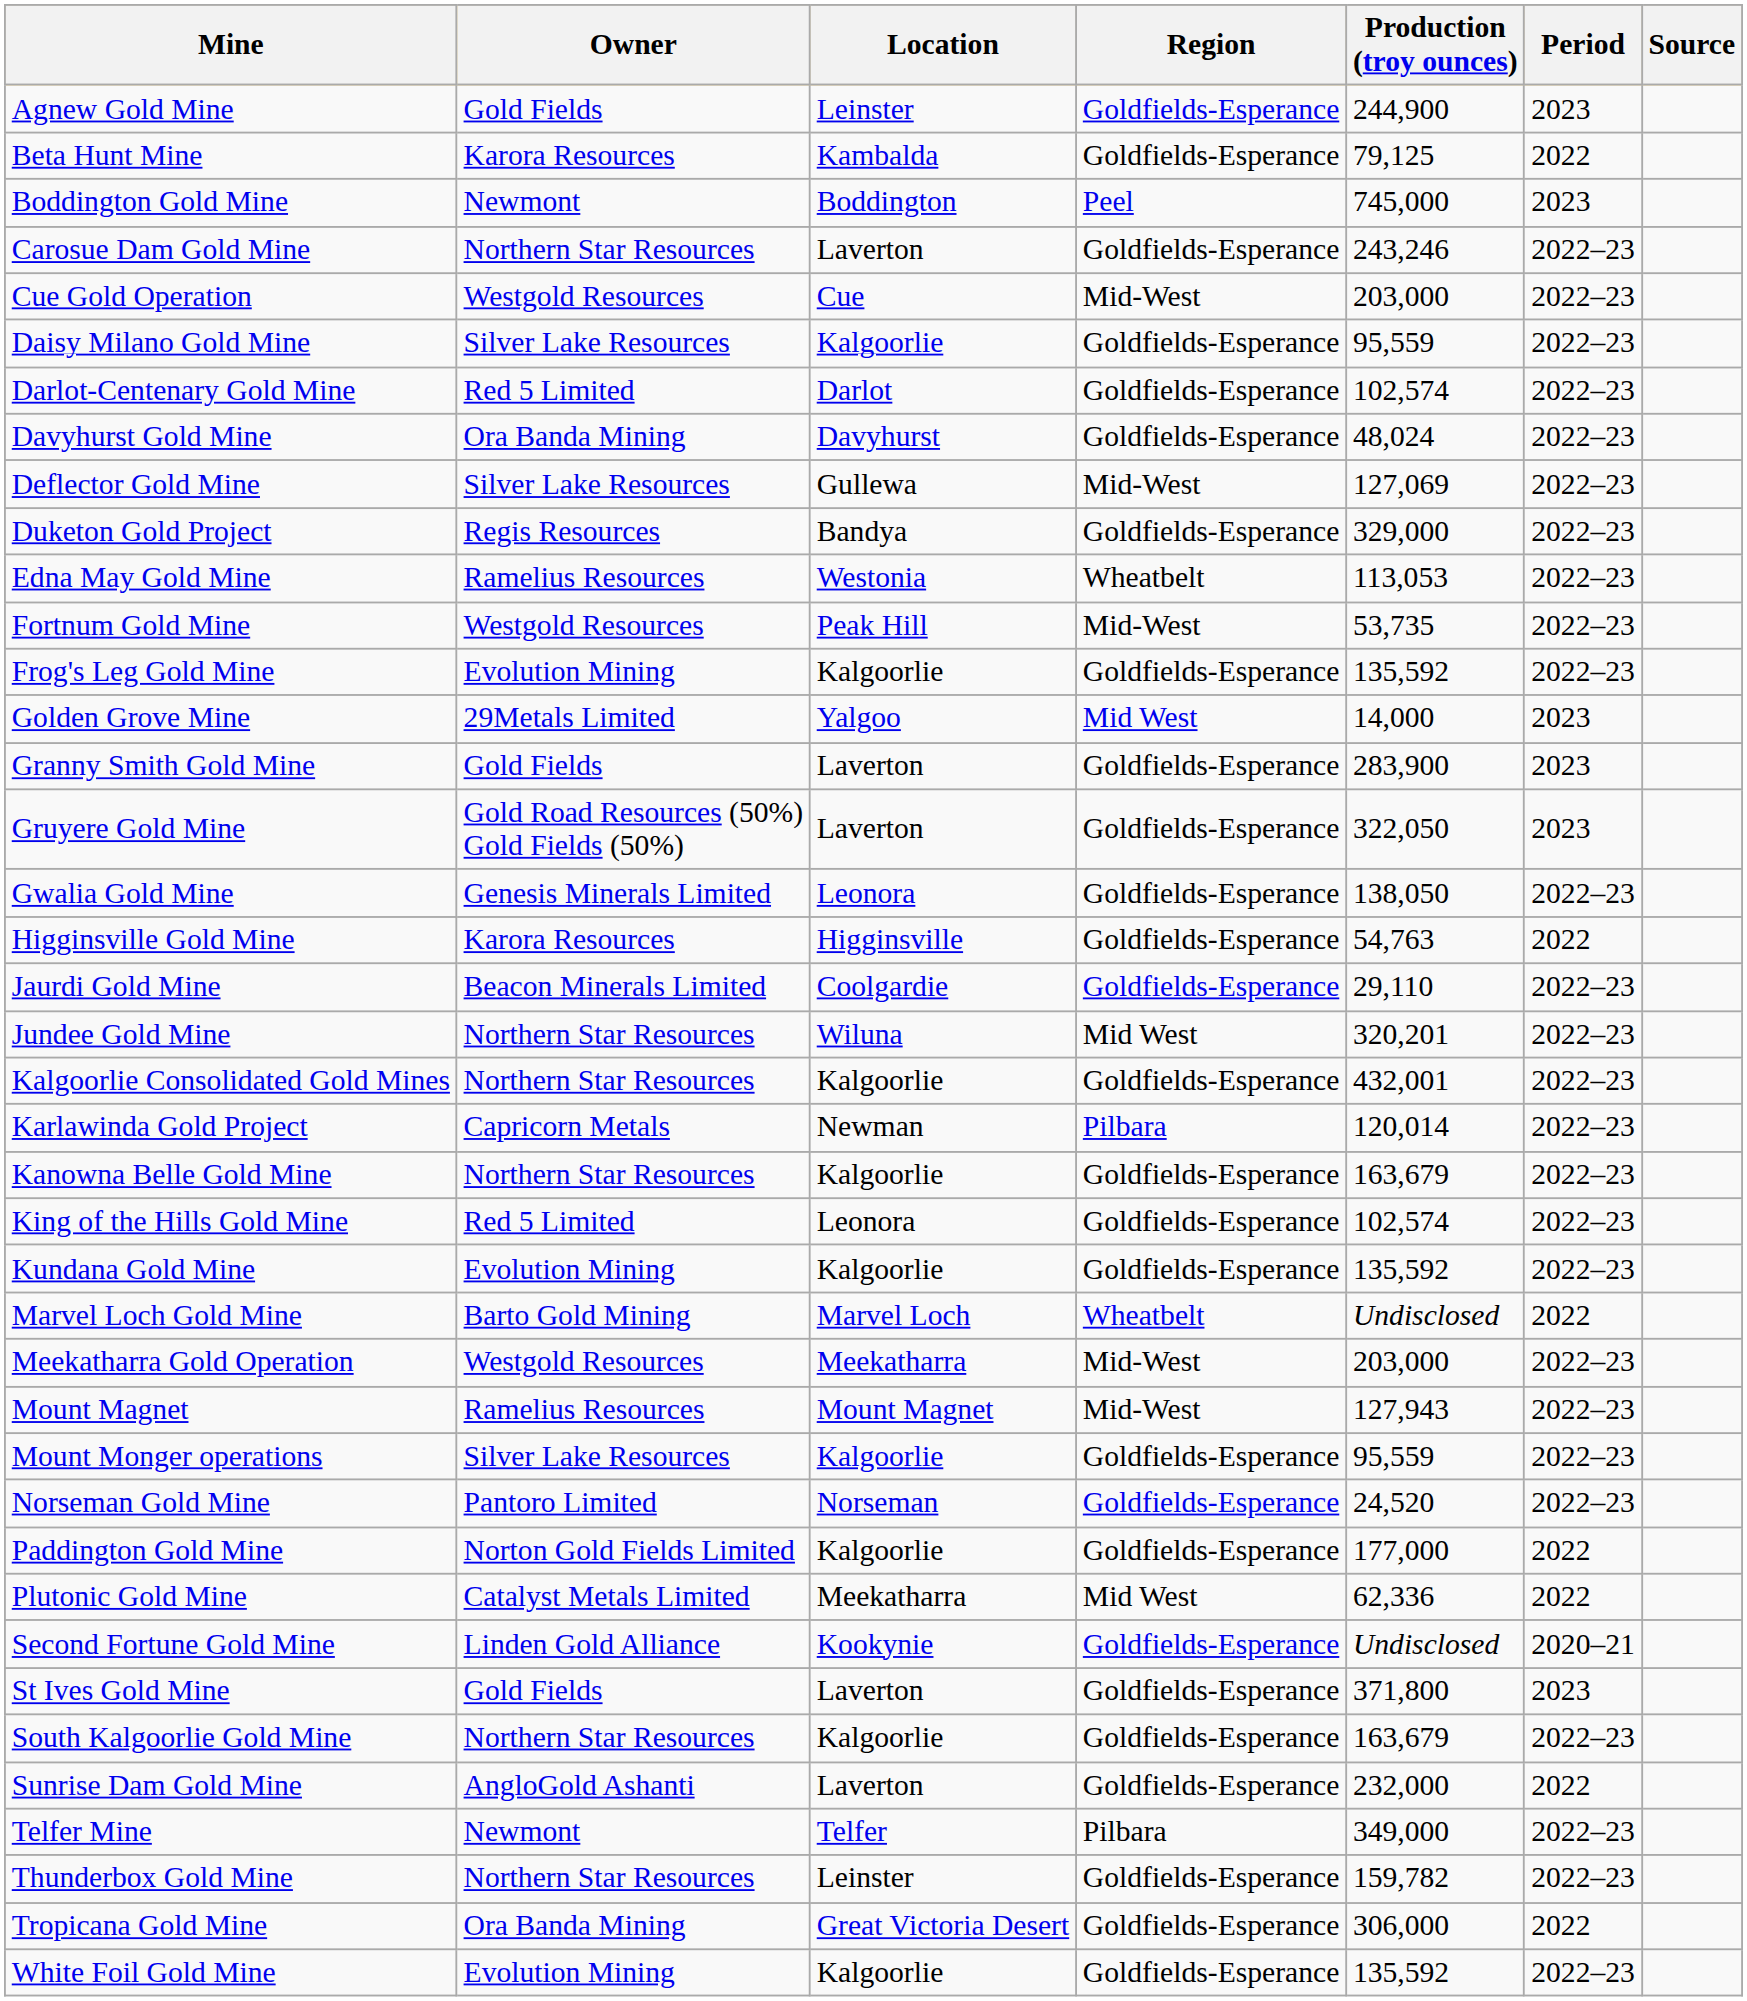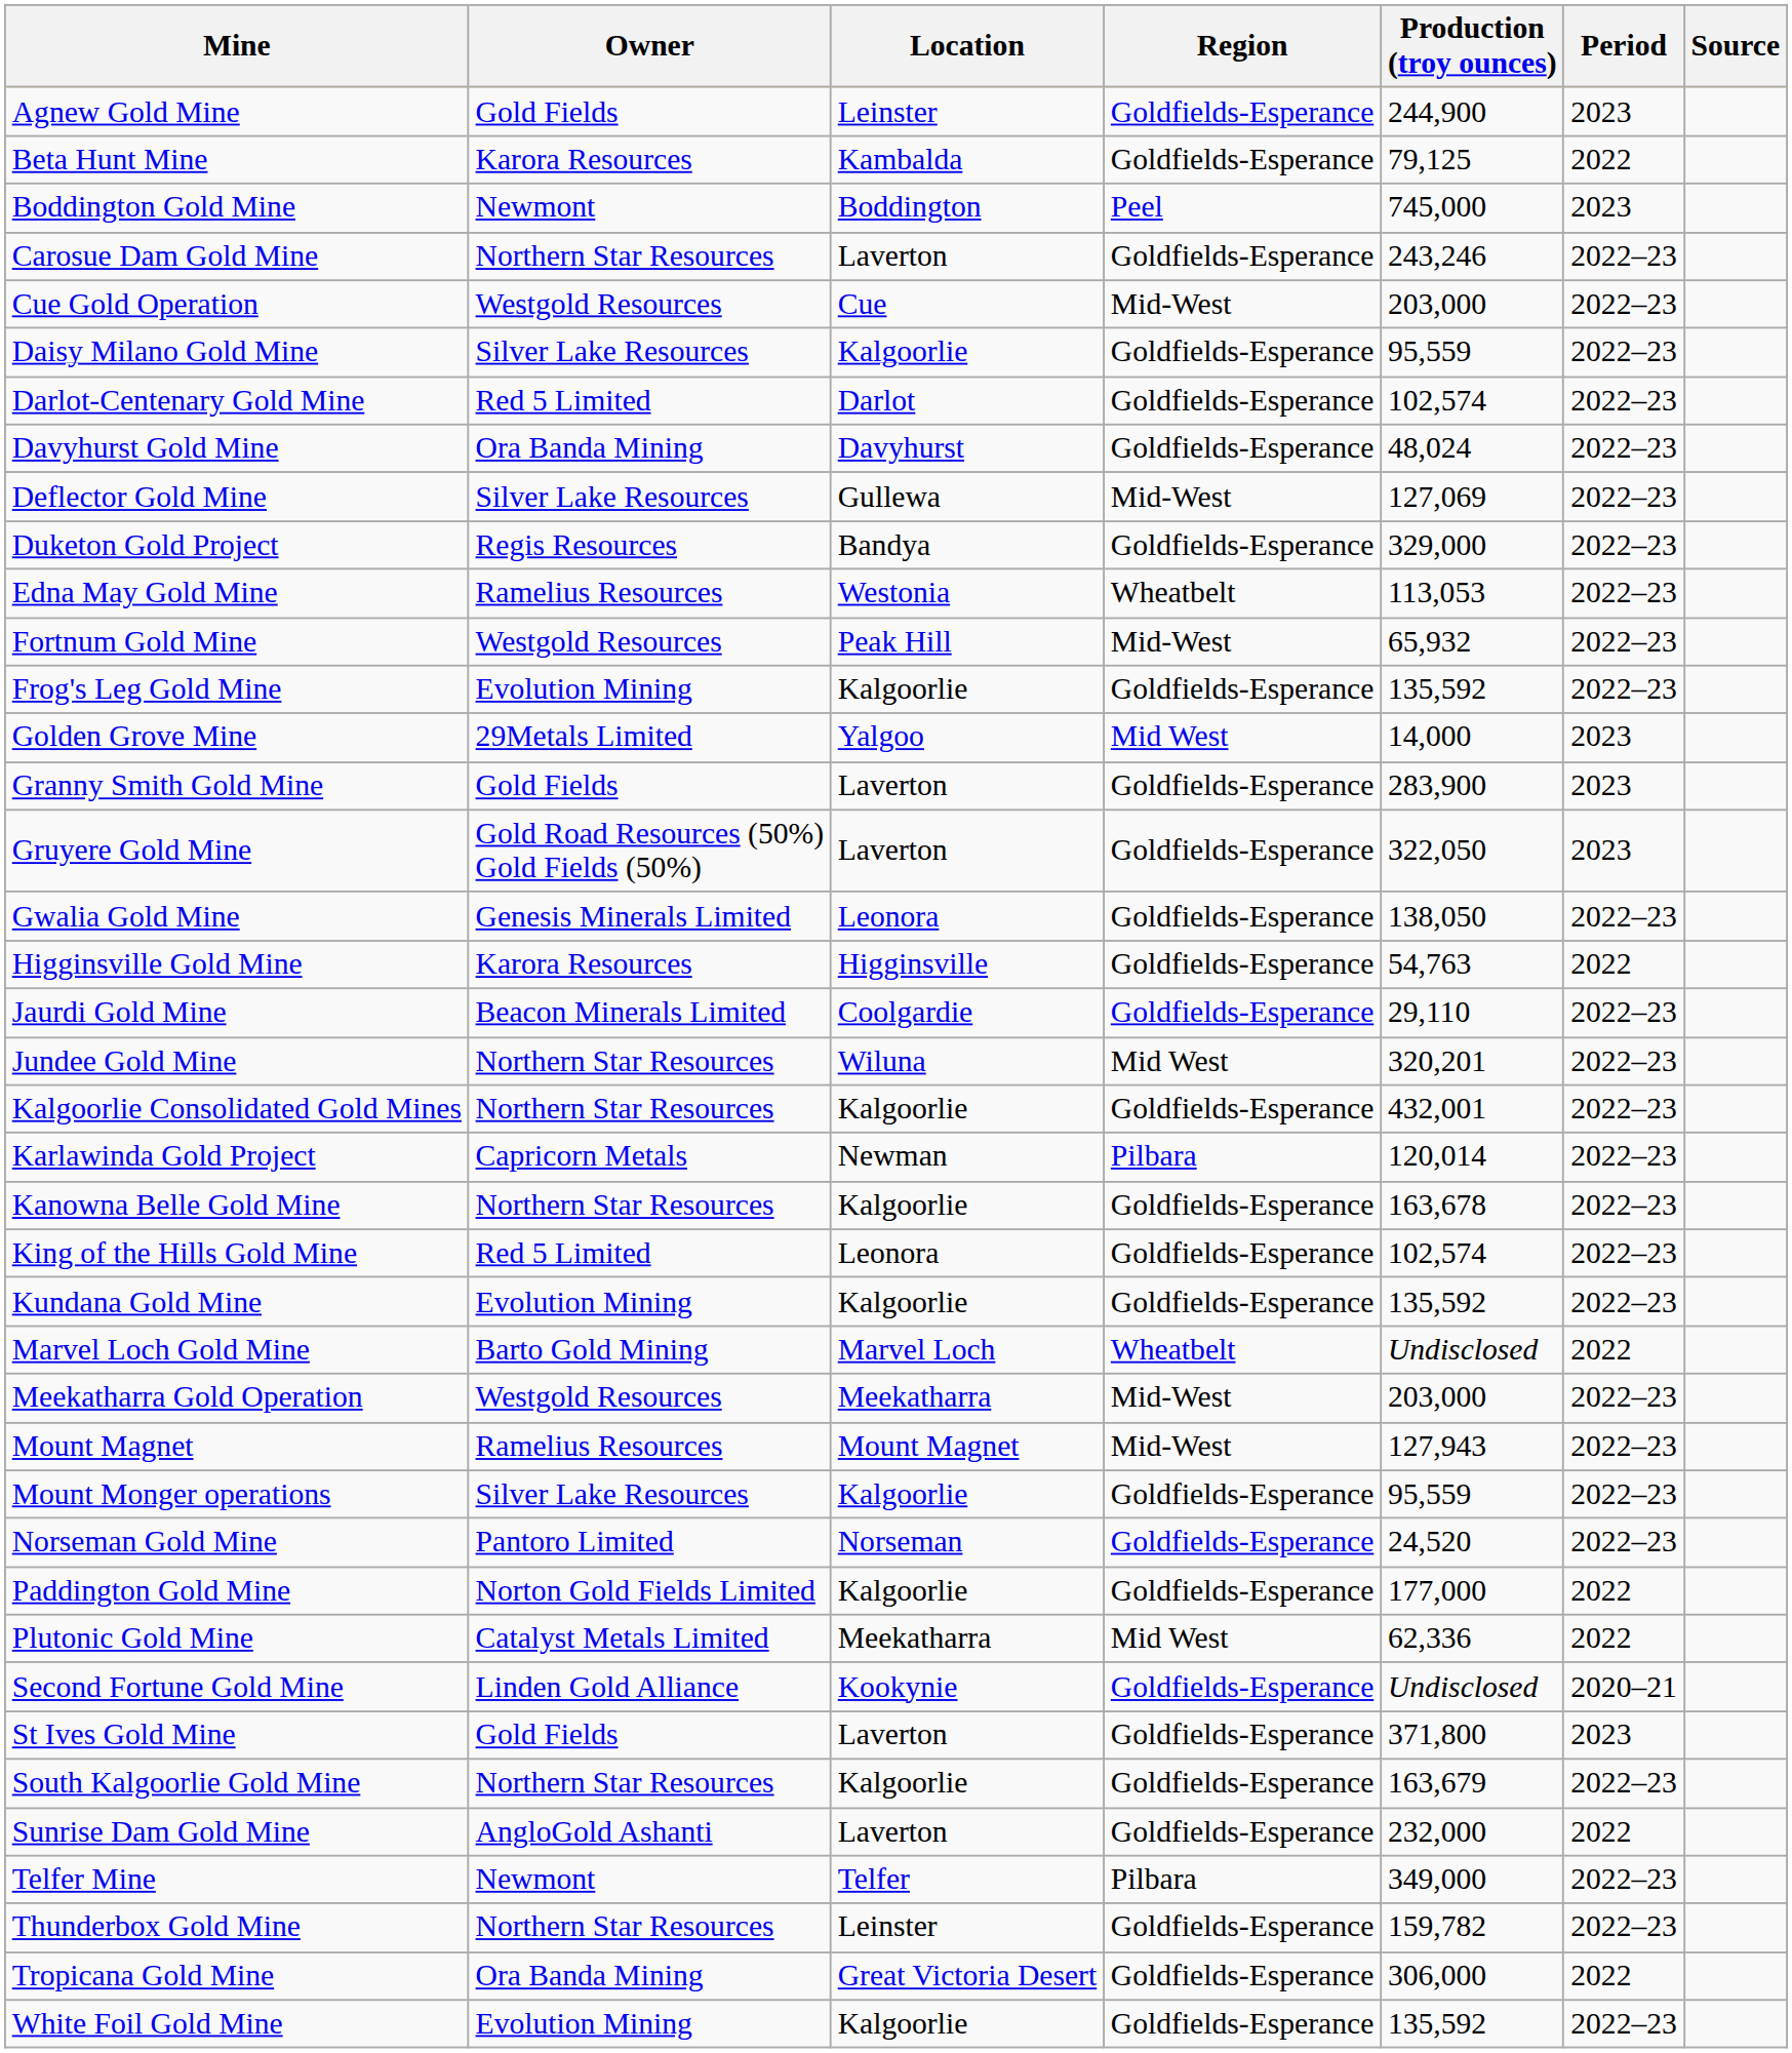Fortnum Gold Mine | Production (troy ounces): 53,735 -> 65,932
Kanowna Belle Gold Mine | Production (troy ounces): 163,679 -> 163,678
